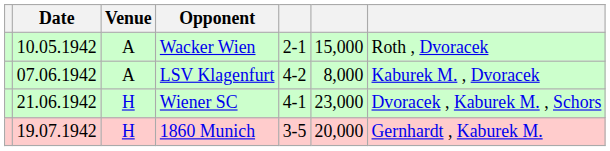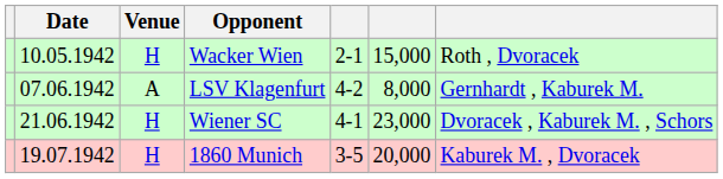Wacker Wien | Venue: A -> H
LSV Klagenfurt | column 7: Kaburek M. , Dvoracek -> Gernhardt , Kaburek M.
1860 Munich | column 7: Gernhardt , Kaburek M. -> Kaburek M. , Dvoracek
